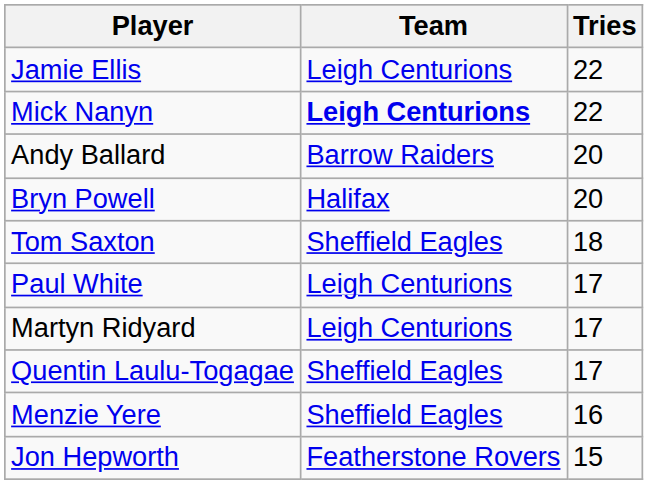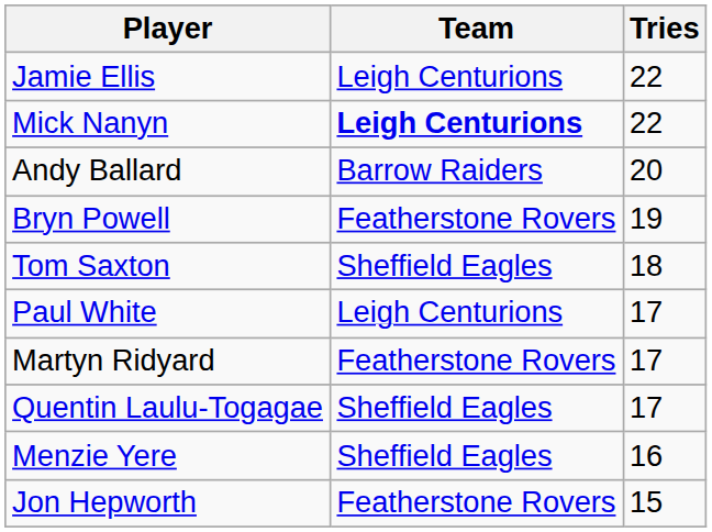Bryn Powell | Team: Halifax -> Featherstone Rovers
Bryn Powell | Tries: 20 -> 19
Martyn Ridyard | Team: Leigh Centurions -> Featherstone Rovers
